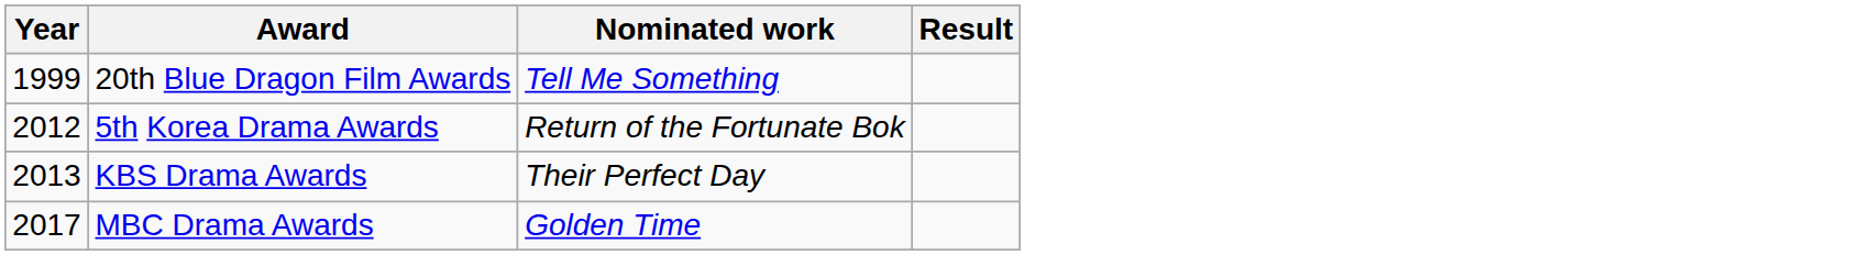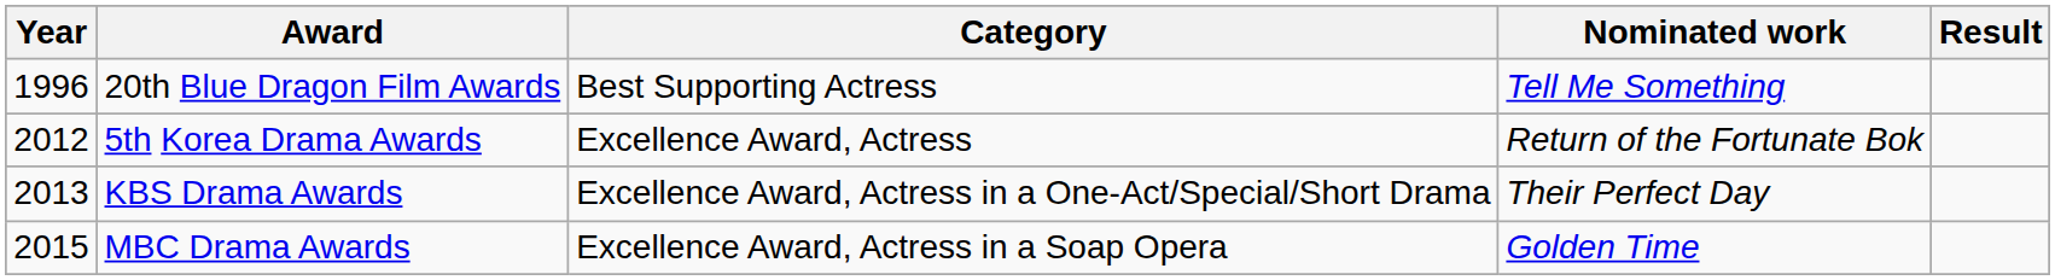+ column: Category | Best Supporting Actress | Excellence Award, Actress | Excellence Award, Actress in a One-Act/Special/Short Drama | Excellence Award, Actress in a Soap Opera
20th Blue Dragon Film Awards | Year: 1999 -> 1996
MBC Drama Awards | Year: 2017 -> 2015
